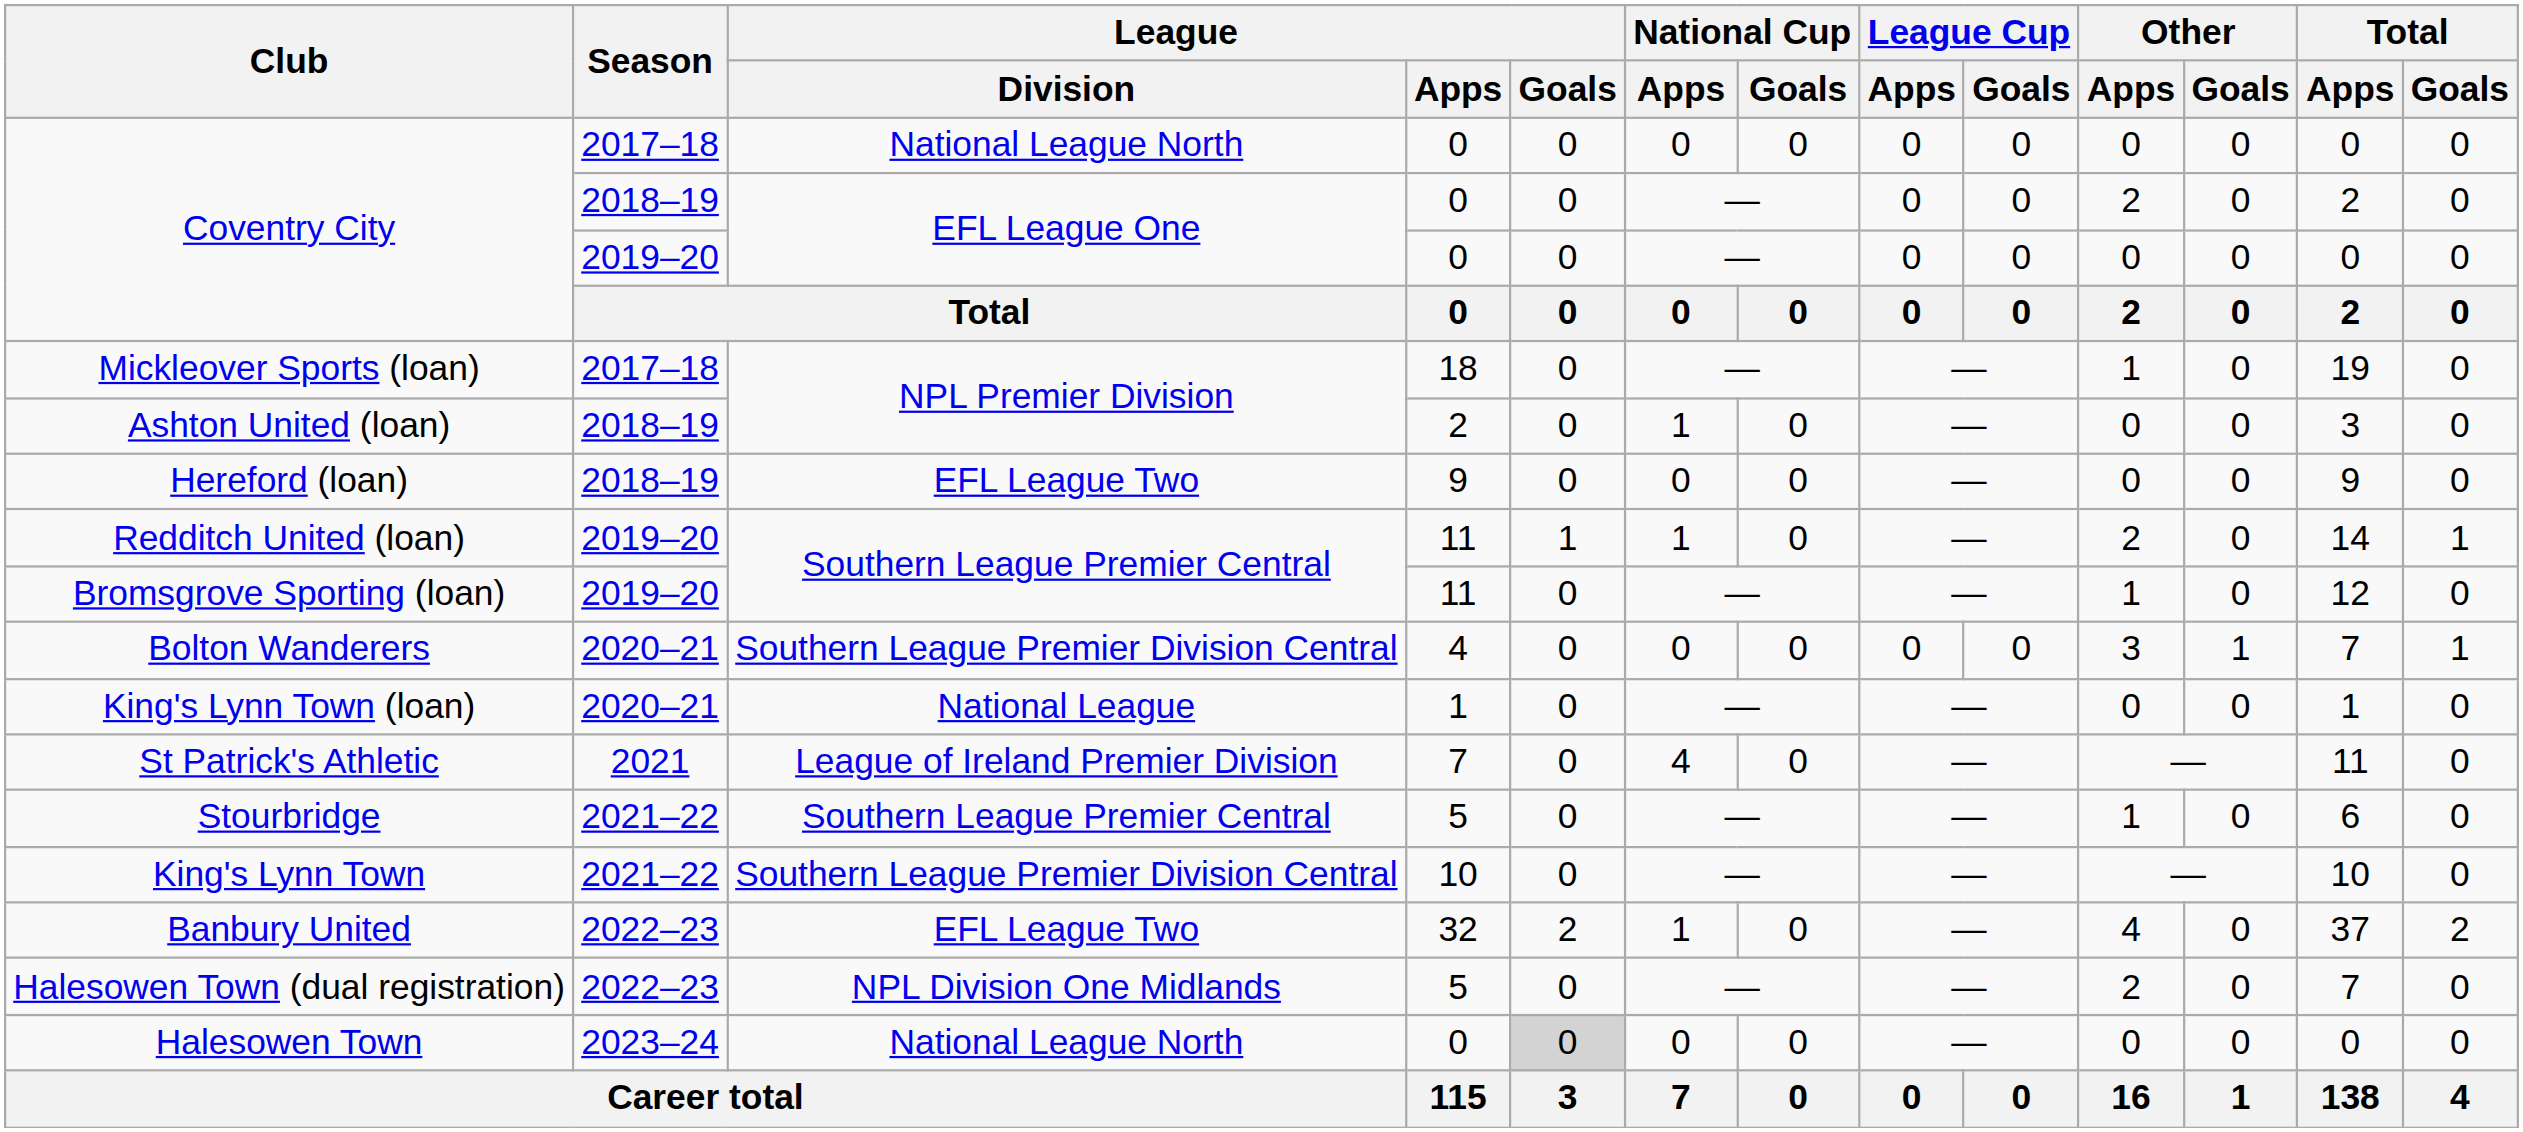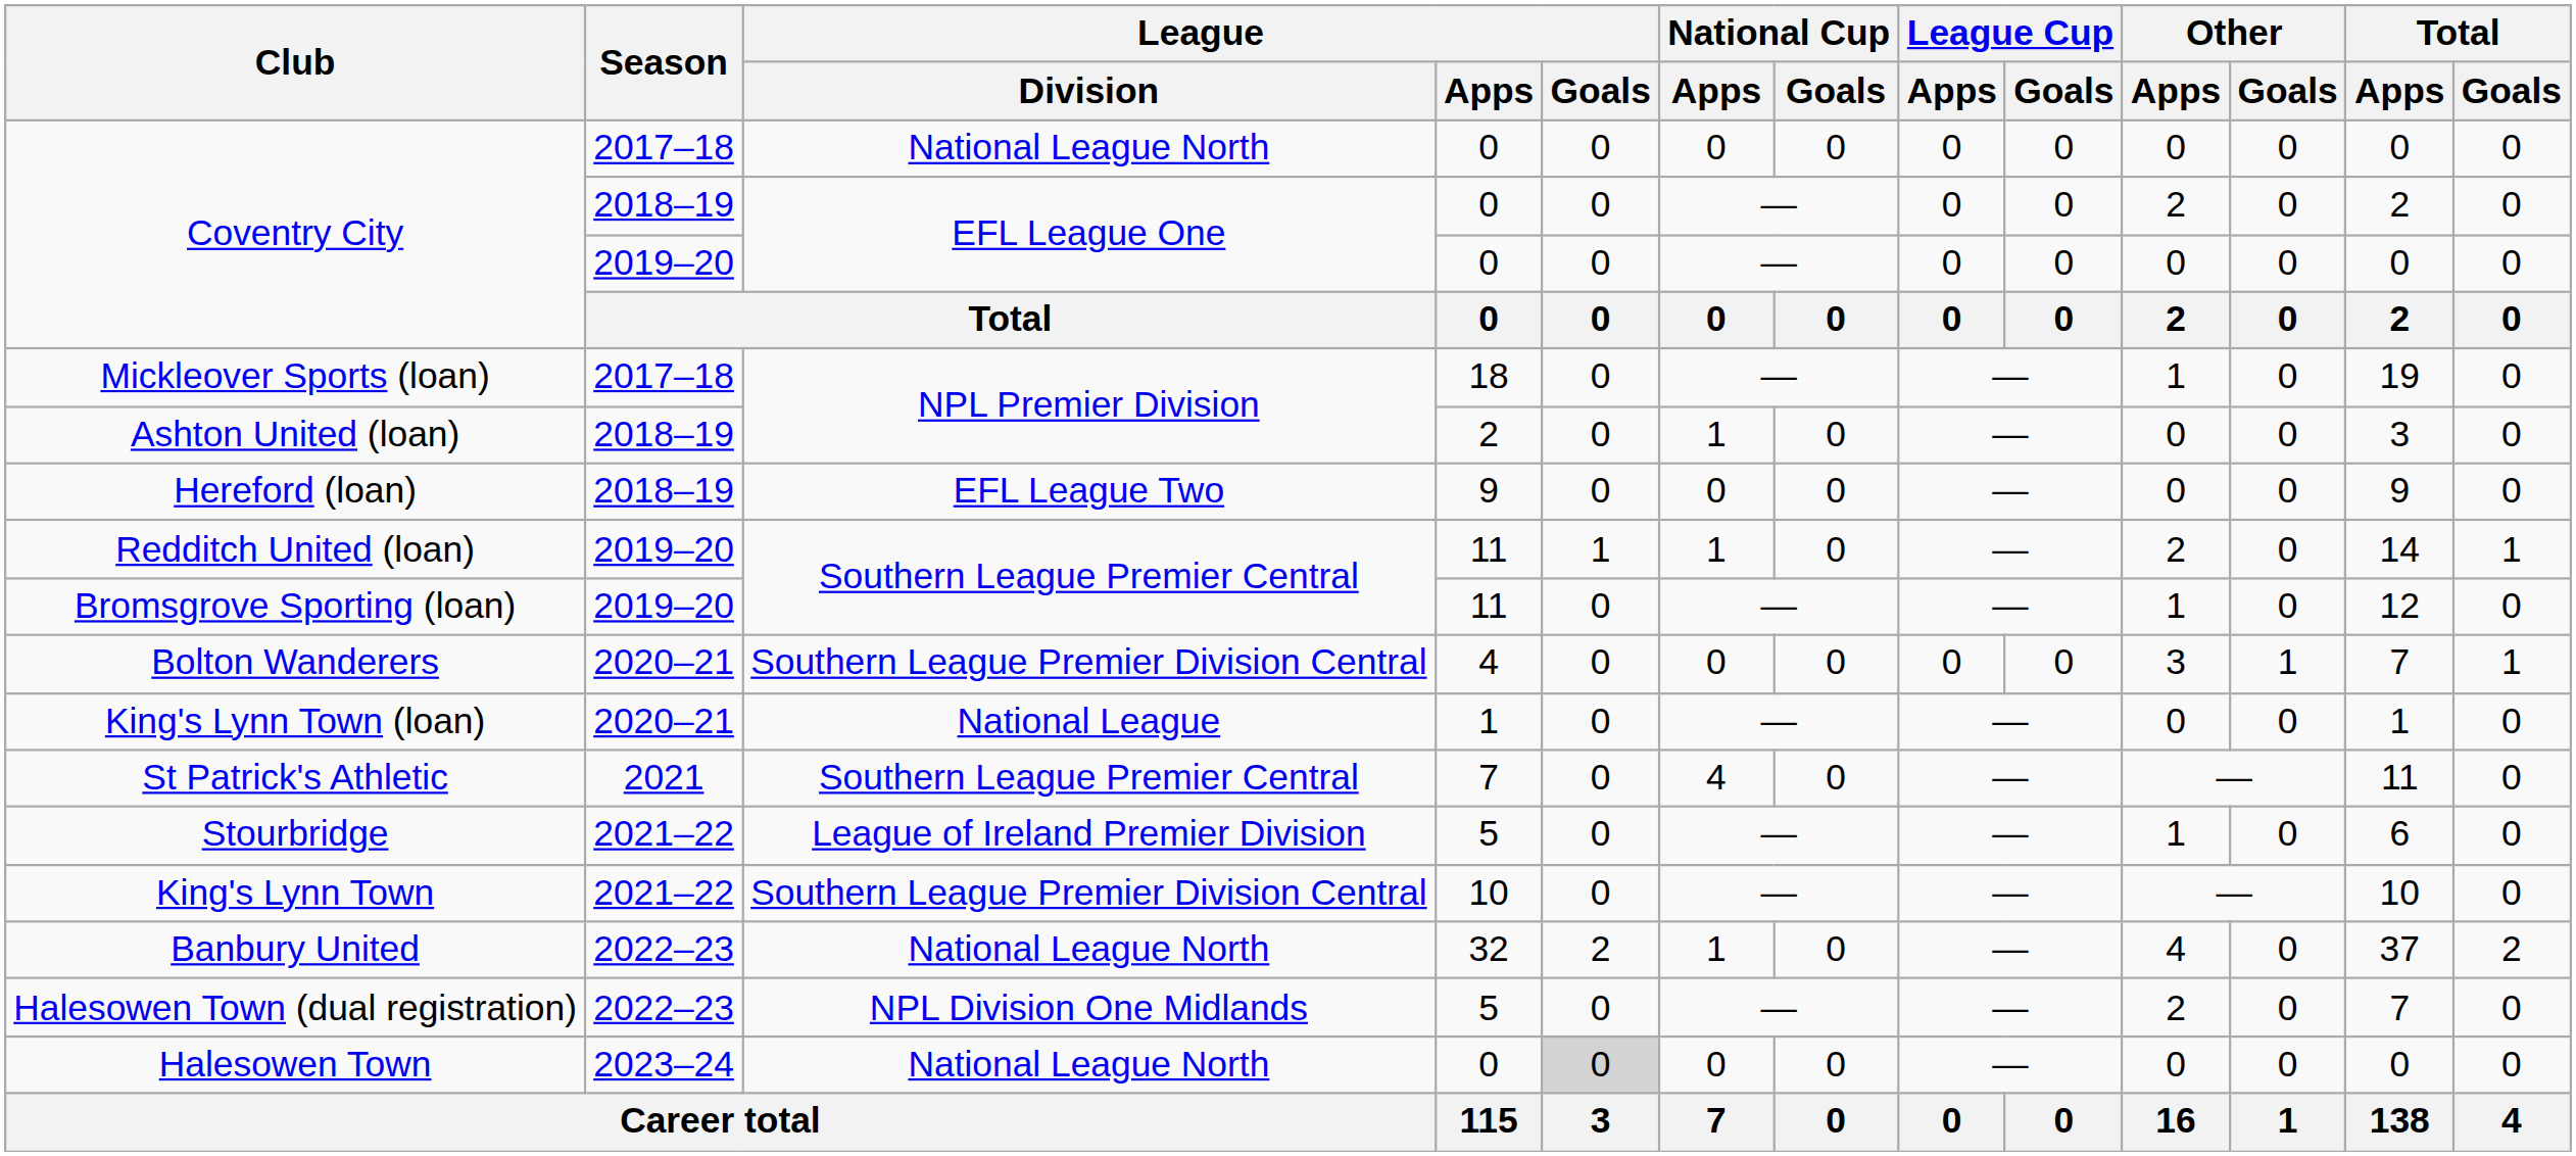St Patrick's Athletic | League / Division: League of Ireland Premier Division -> Southern League Premier Central
Stourbridge | League / Division: Southern League Premier Central -> League of Ireland Premier Division
Banbury United | League / Division: EFL League Two -> National League North
